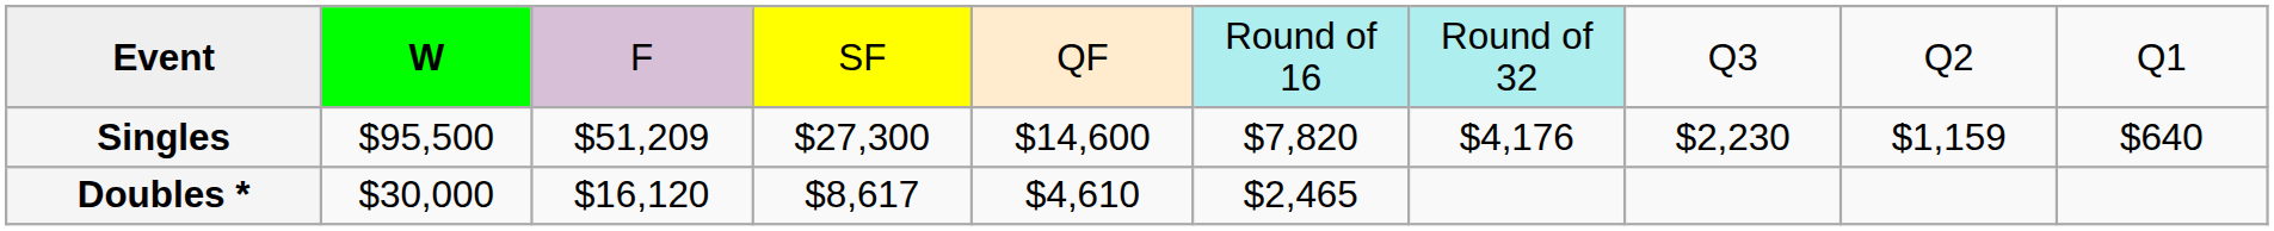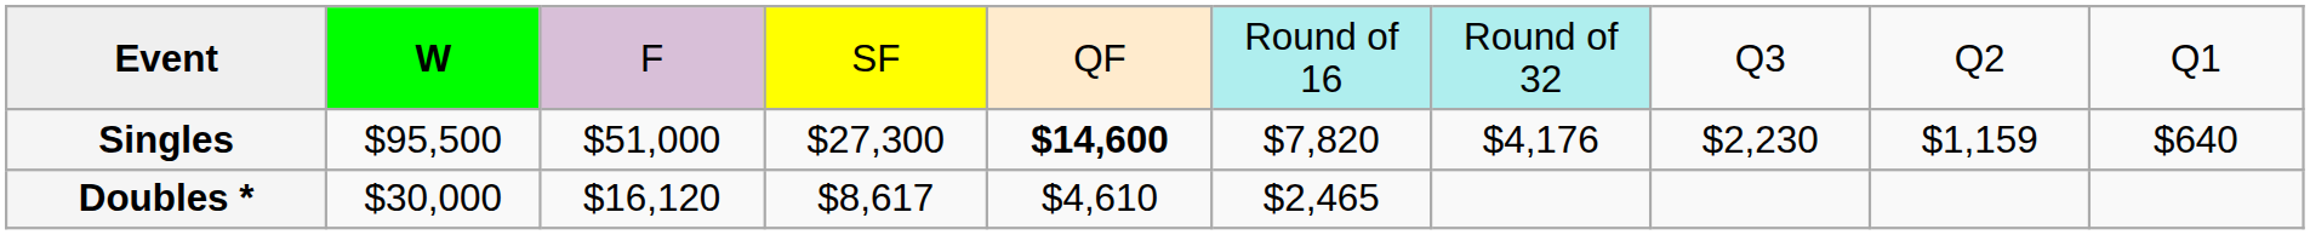Singles | column 3: $51,209 -> $51,000
Singles | column 5: normal -> bold
